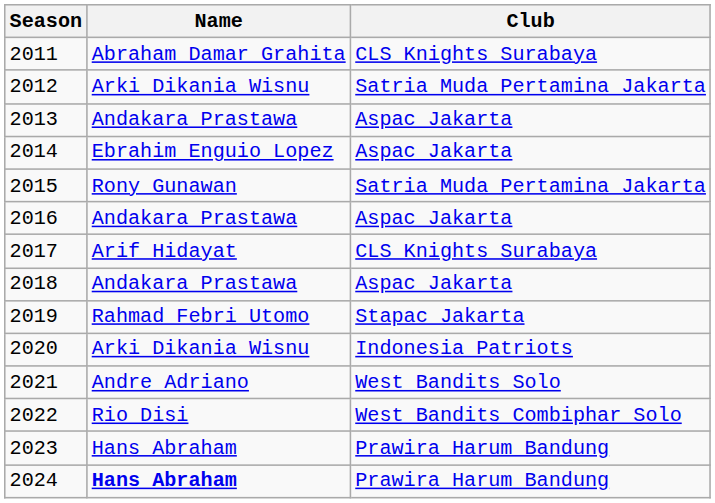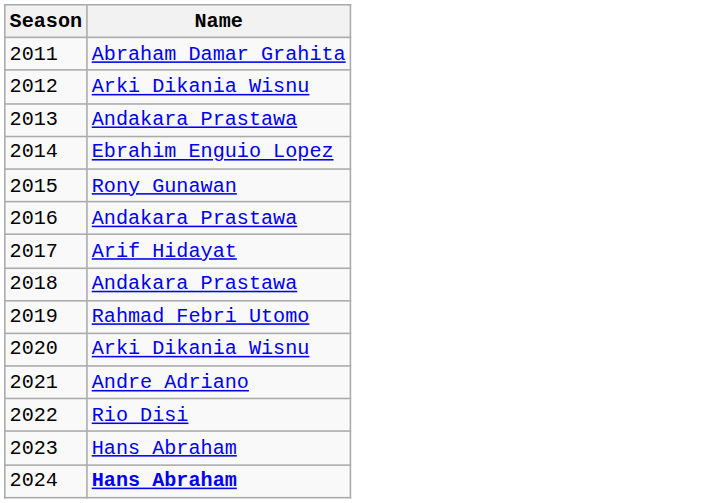- column: Club | CLS Knights Surabaya | Satria Muda Pertamina Jakarta | Aspac Jakarta | Aspac Jakarta | Satria Muda Pertamina Jakarta | Aspac Jakarta | CLS Knights Surabaya | Aspac Jakarta | Stapac Jakarta | Indonesia Patriots | West Bandits Solo | West Bandits Combiphar Solo | Prawira Harum Bandung | Prawira Harum Bandung
